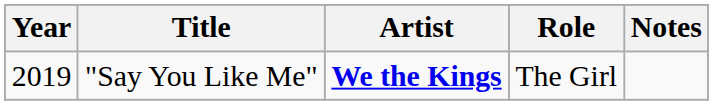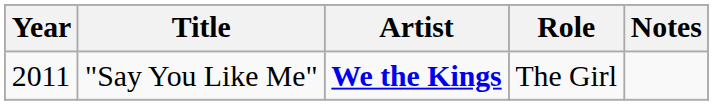"Say You Like Me" | Year: 2019 -> 2011
